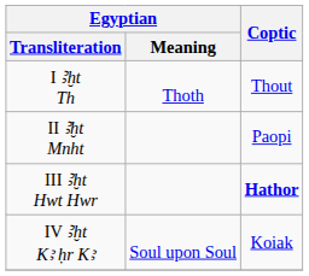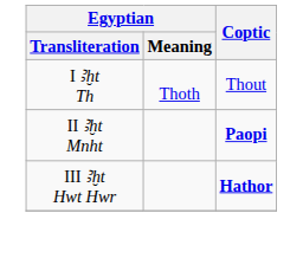II Ꜣḫt Mnht | Coptic: normal -> bold
- row: IV Ꜣḫt Kꜣ ḥr Kꜣ | Soul upon Soul | Koiak
